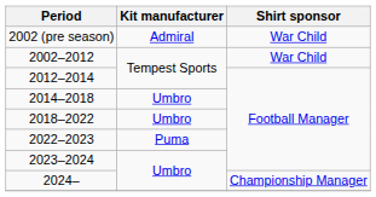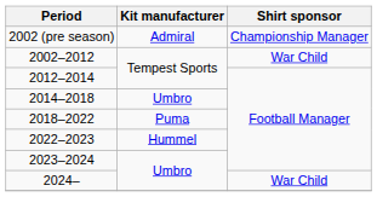2002 (pre season) | Shirt sponsor: War Child -> Championship Manager
2018–2022 | Kit manufacturer: Umbro -> Puma
2022–2023 | Kit manufacturer: Puma -> Hummel
2024– | Shirt sponsor: Championship Manager -> War Child
